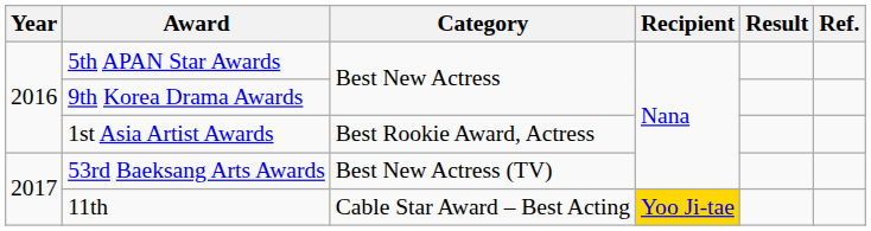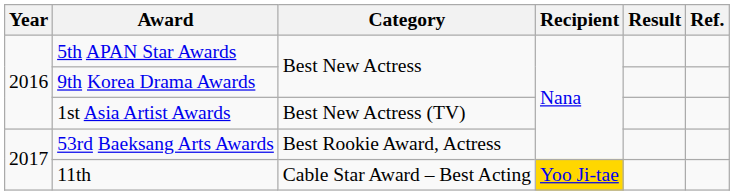1st Asia Artist Awards | Category: Best Rookie Award, Actress -> Best New Actress (TV)
53rd Baeksang Arts Awards | Category: Best New Actress (TV) -> Best Rookie Award, Actress
